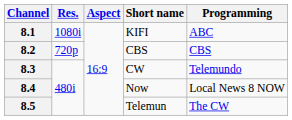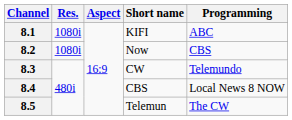8.2 | Res.: 720p -> 1080i
8.2 | Short name: CBS -> Now
8.4 | Short name: Now -> CBS
